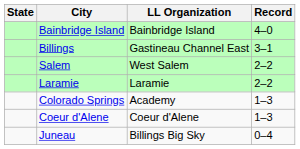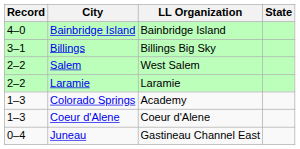columns swapped: State <-> Record
Billings | LL Organization: Gastineau Channel East -> Billings Big Sky
Juneau | LL Organization: Billings Big Sky -> Gastineau Channel East
